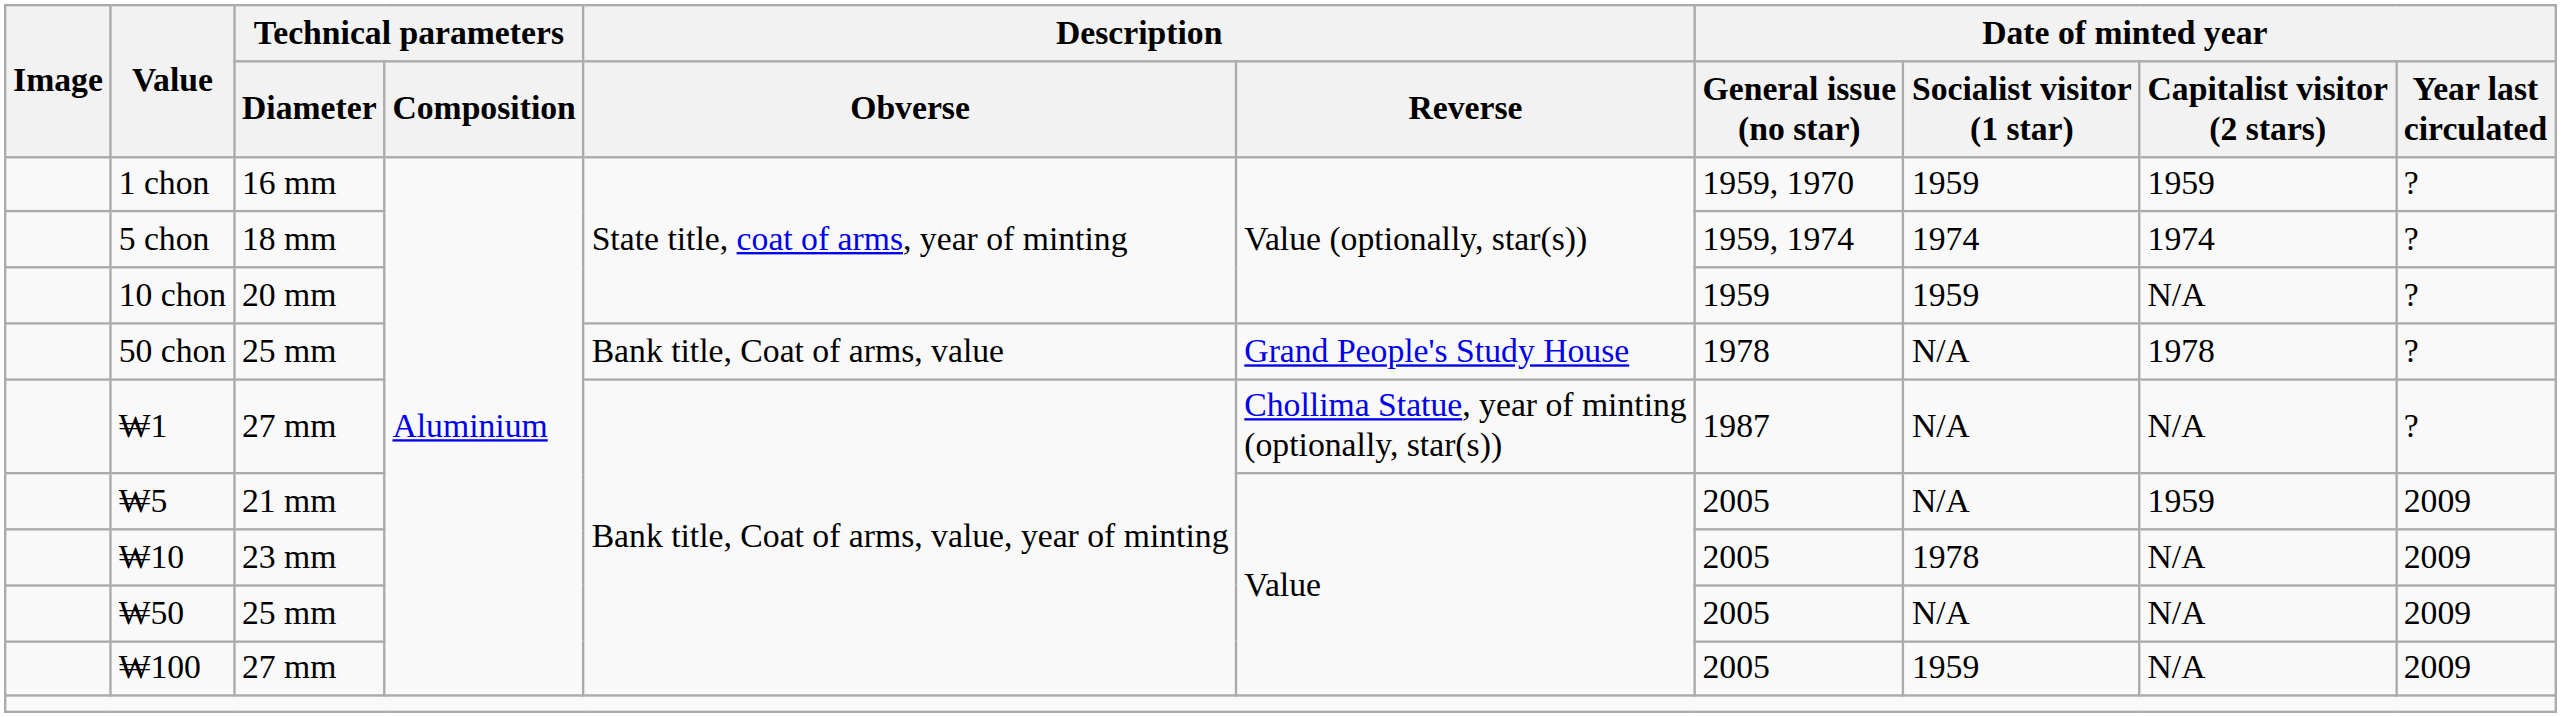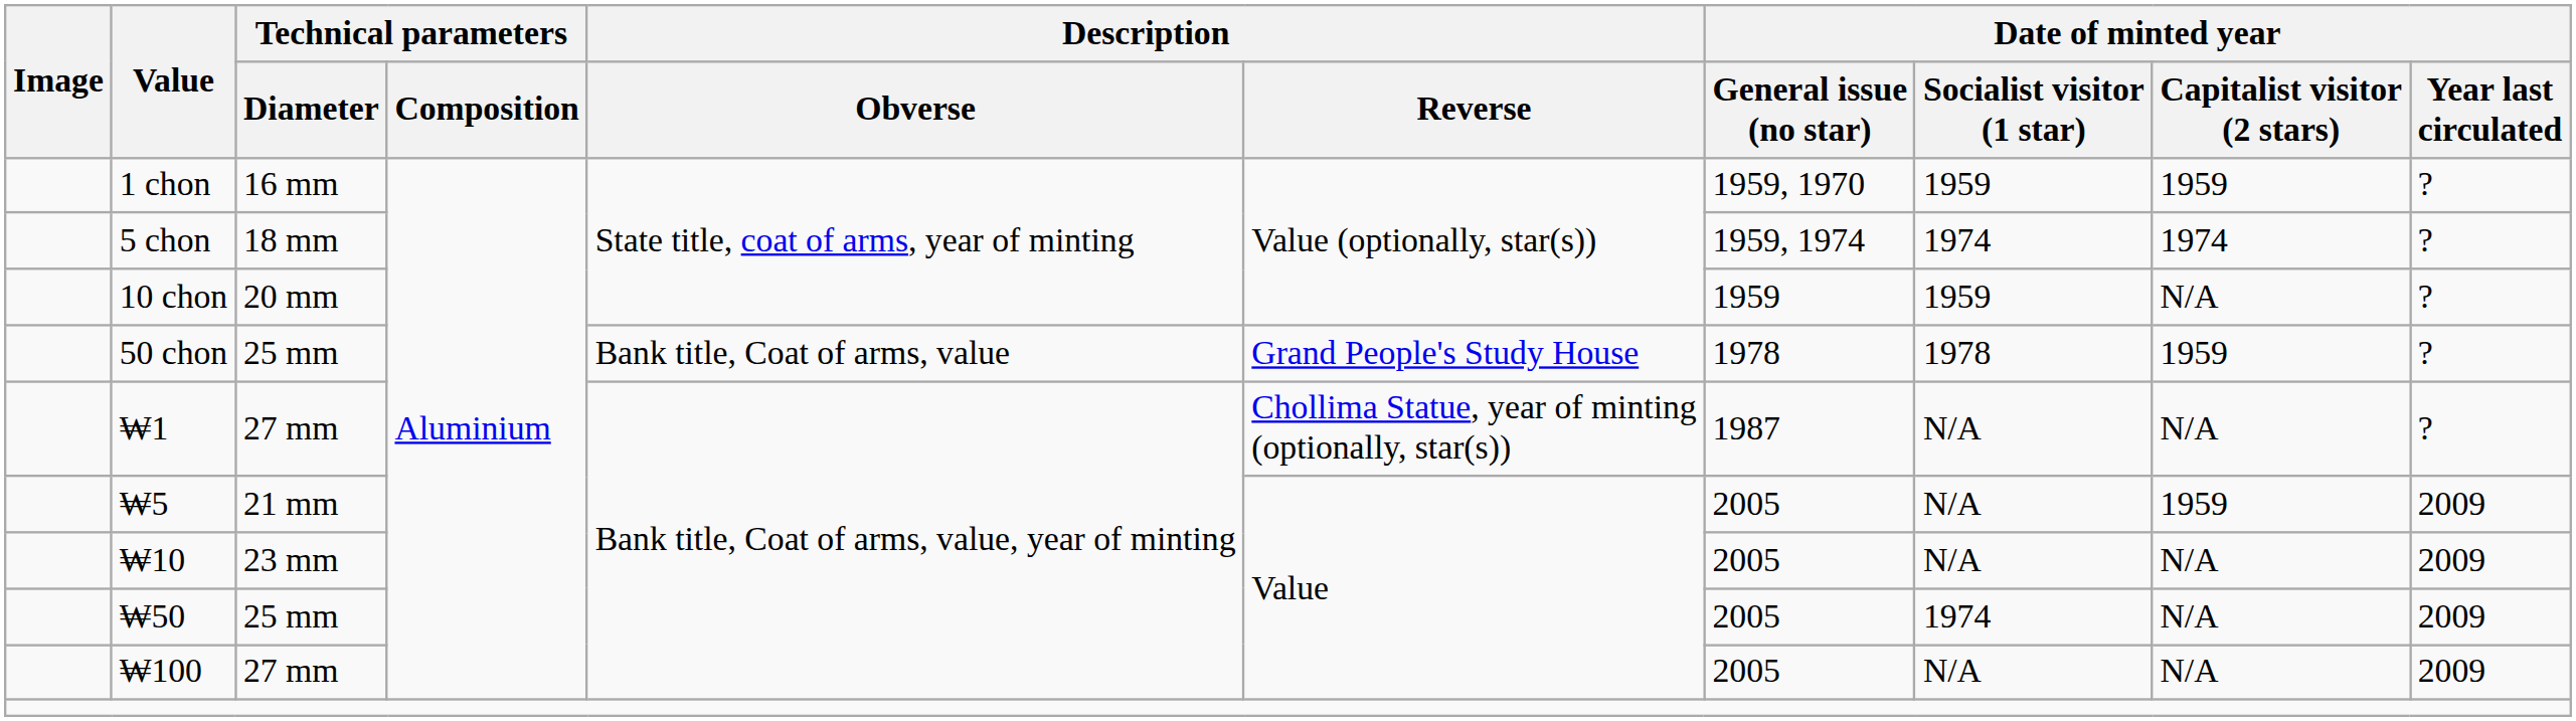50 chon | Date of minted year / Socialist visitor (1 star): N/A -> 1978
50 chon | Date of minted year / Capitalist visitor (2 stars): 1978 -> 1959
₩10 | Date of minted year / Socialist visitor (1 star): 1978 -> N/A
₩50 | Date of minted year / Socialist visitor (1 star): N/A -> 1974
₩100 | Date of minted year / Socialist visitor (1 star): 1959 -> N/A
